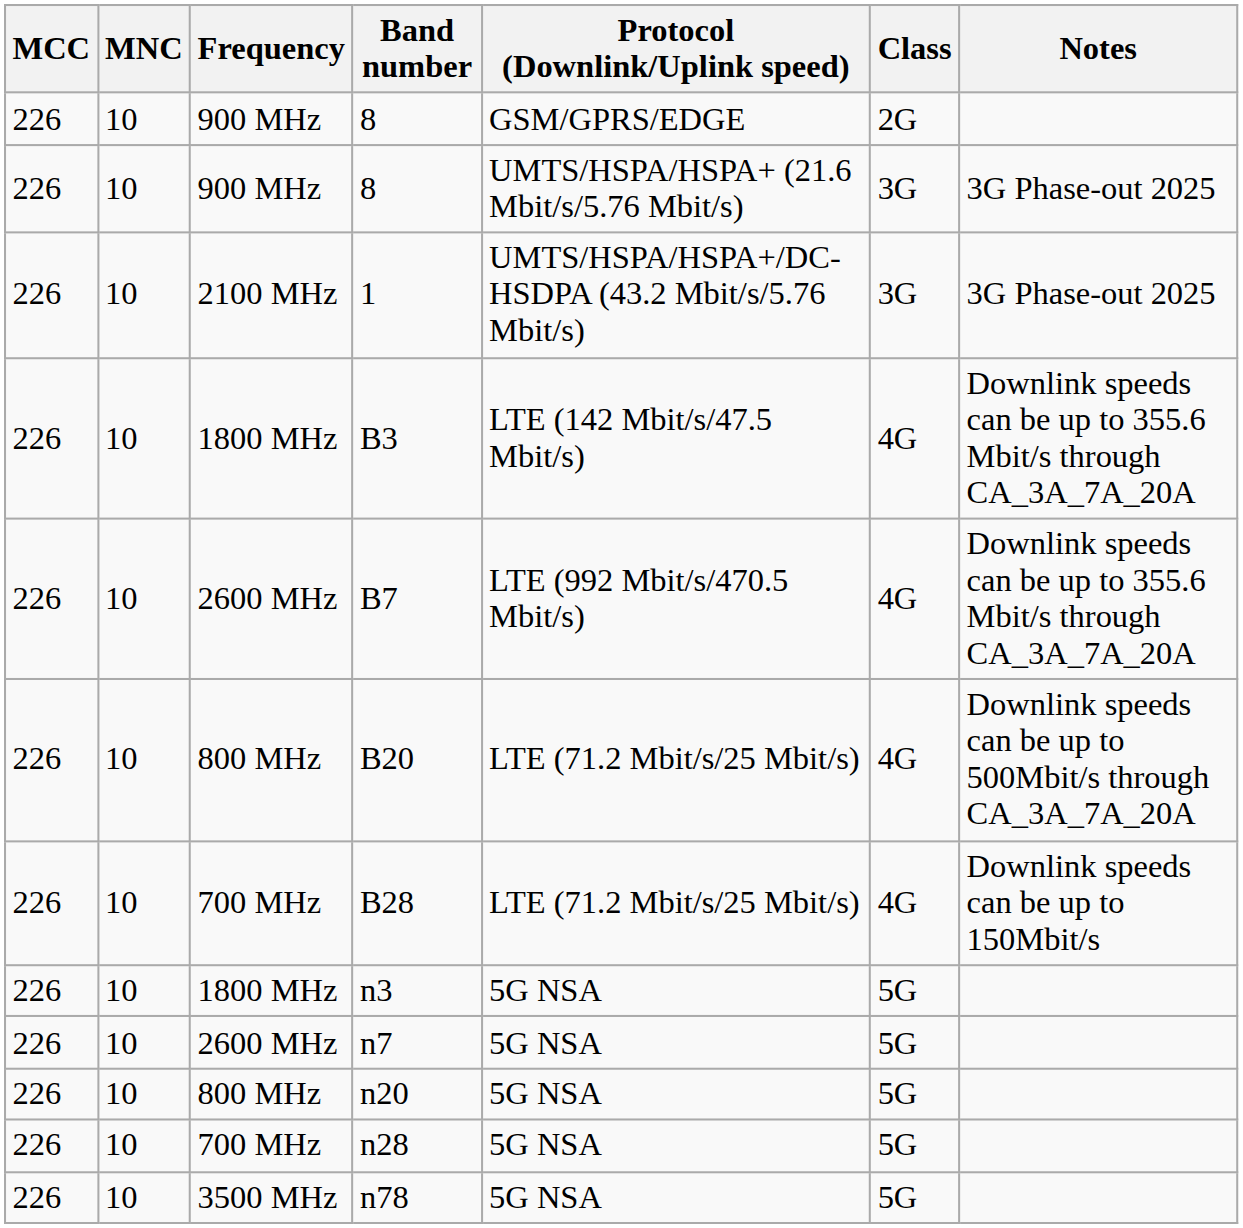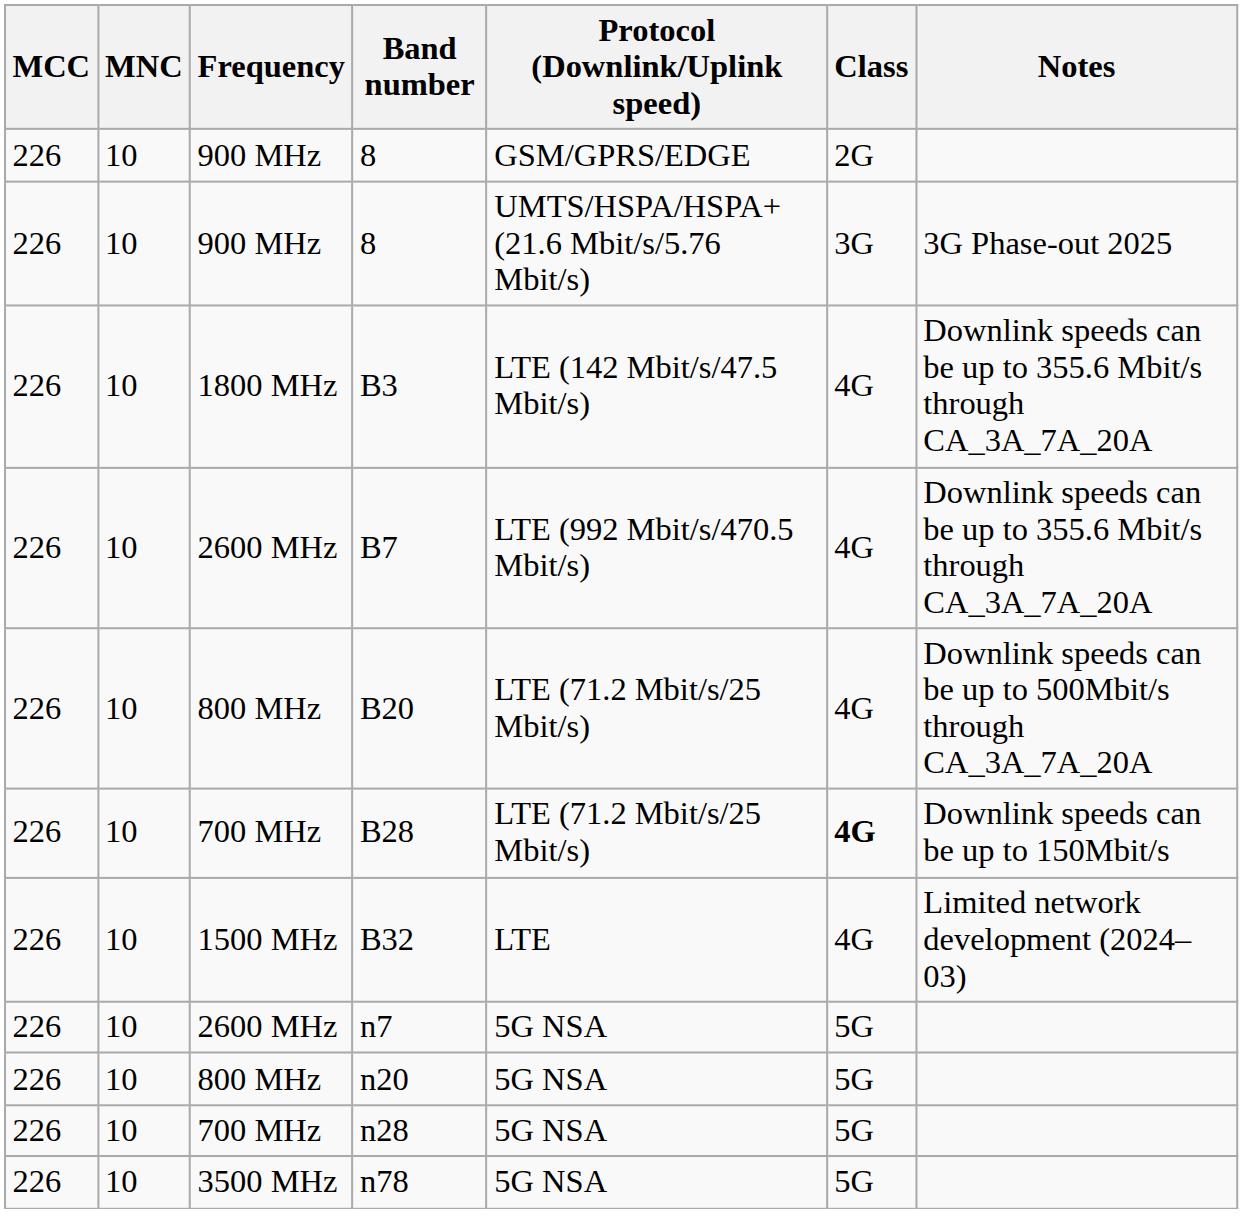- row: 226 | 10 | 2100 MHz | 1 | UMTS/HSPA/HSPA+/DC-HSDPA (43.2 Mbit/s/5.76 Mbit/s) | 3G | 3G Phase-out 2025
B28 | Class: normal -> bold
+ row: 226 | 10 | 1500 MHz | B32 | LTE | 4G | Limited network development (2024–03)
- row: 226 | 10 | 1800 MHz | n3 | 5G NSA | 5G
